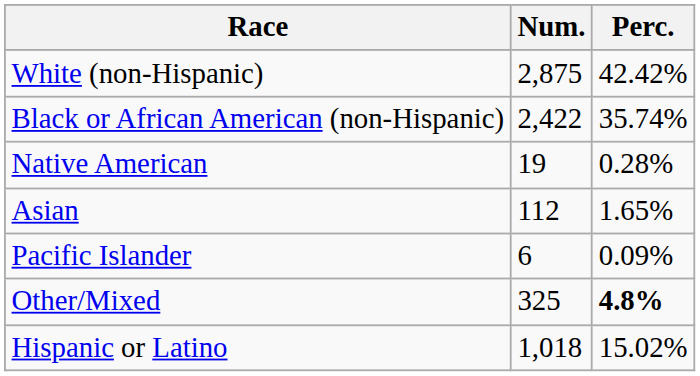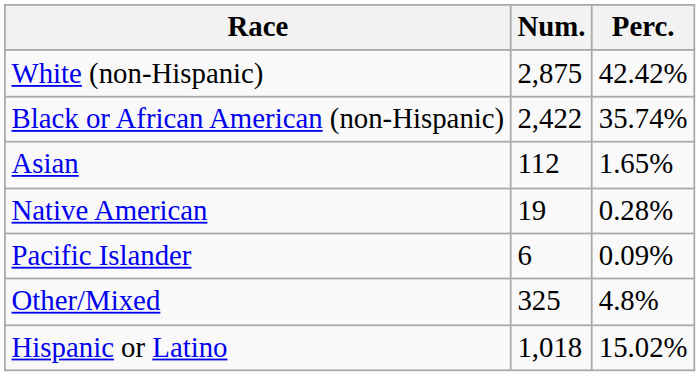rows swapped: Native American <-> Asian
Other/Mixed | Perc.: bold -> normal
